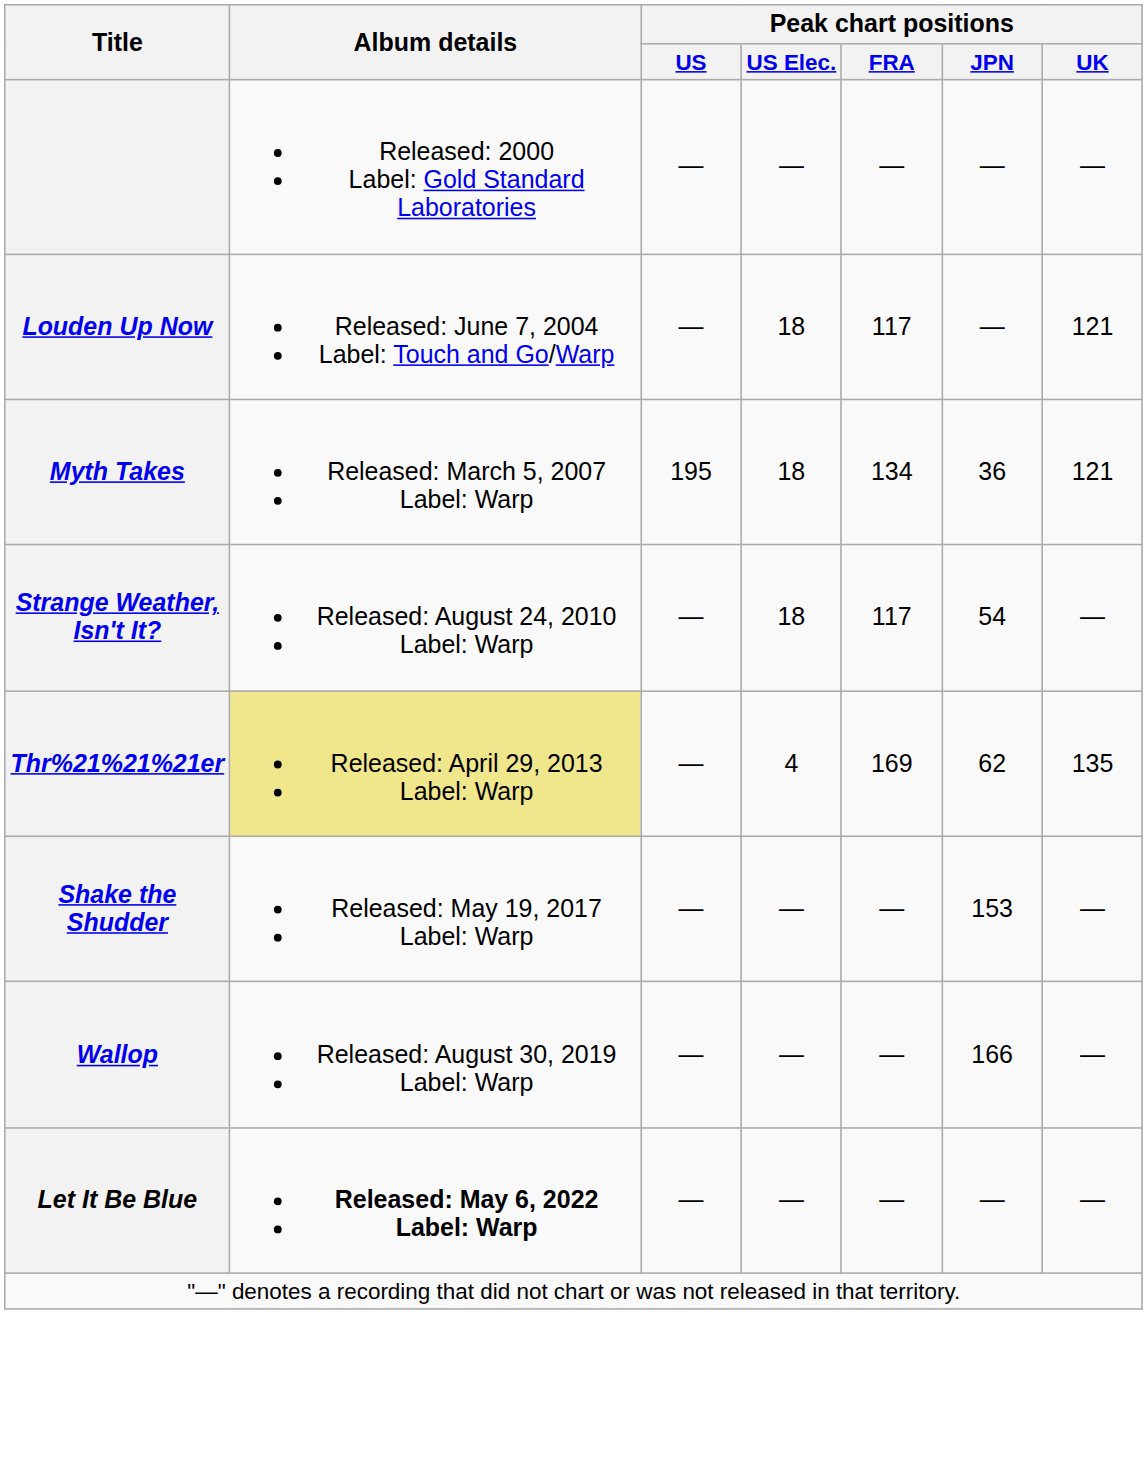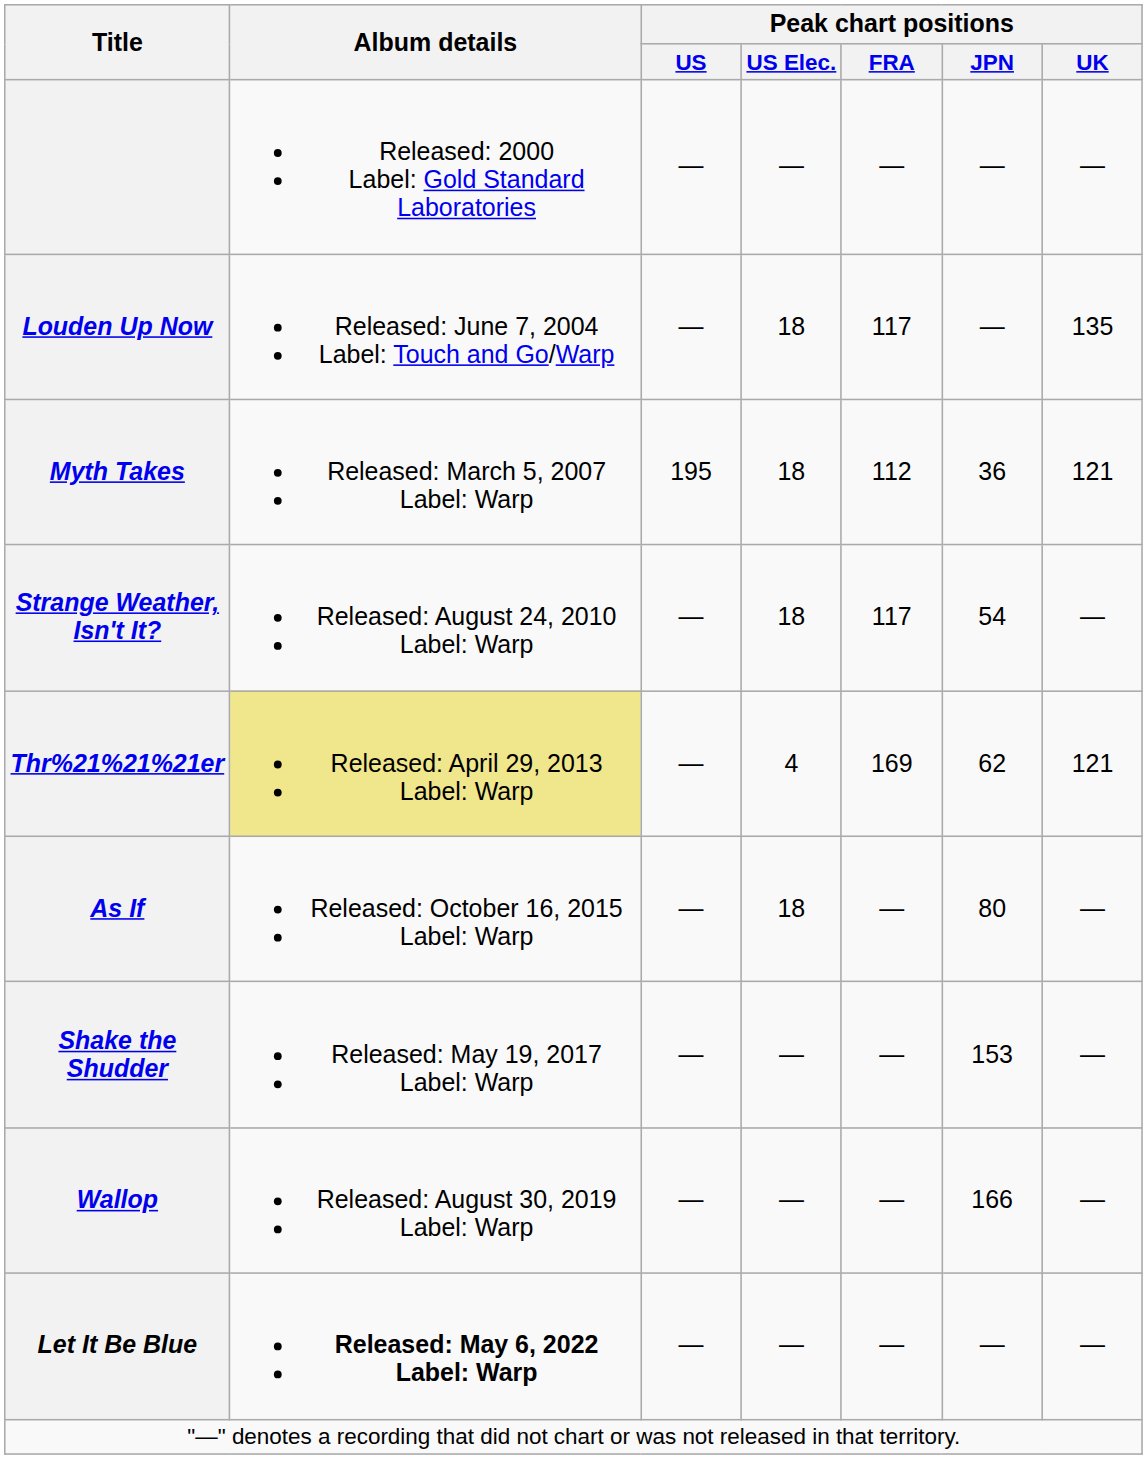Louden Up Now | Peak chart positions / UK: 121 -> 135
Myth Takes | Peak chart positions / FRA: 134 -> 112
Thr%21%21%21er | Peak chart positions / UK: 135 -> 121
+ row: As If | Released: October 16, 2015 Label: Warp | — | 18 | — | 80 | —
